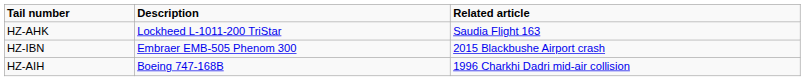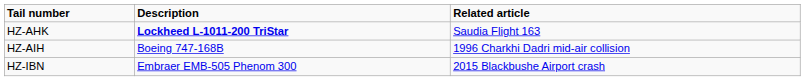HZ-AHK | Description: normal -> bold
rows swapped: HZ-AIH <-> HZ-IBN
